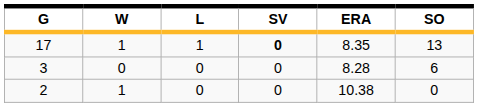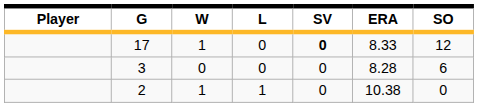+ column: Player
17 | L: 1 -> 0
17 | ERA: 8.35 -> 8.33
17 | SO: 13 -> 12
2 | L: 0 -> 1
